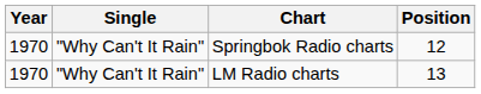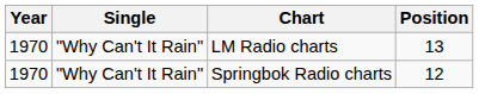rows swapped: Springbok Radio charts <-> LM Radio charts
